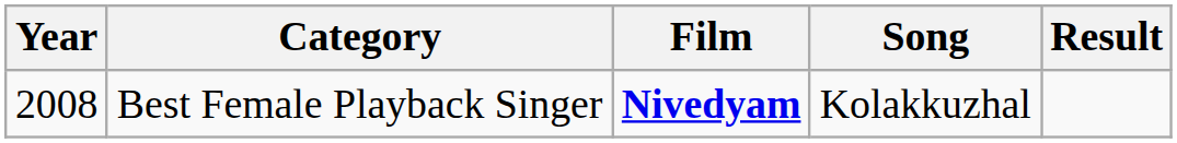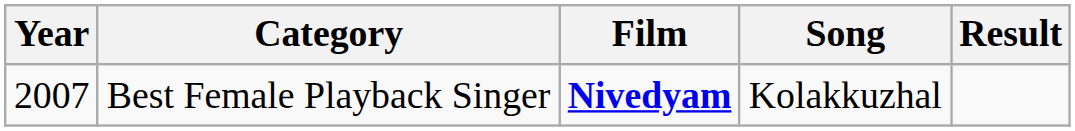Best Female Playback Singer | Year: 2008 -> 2007
